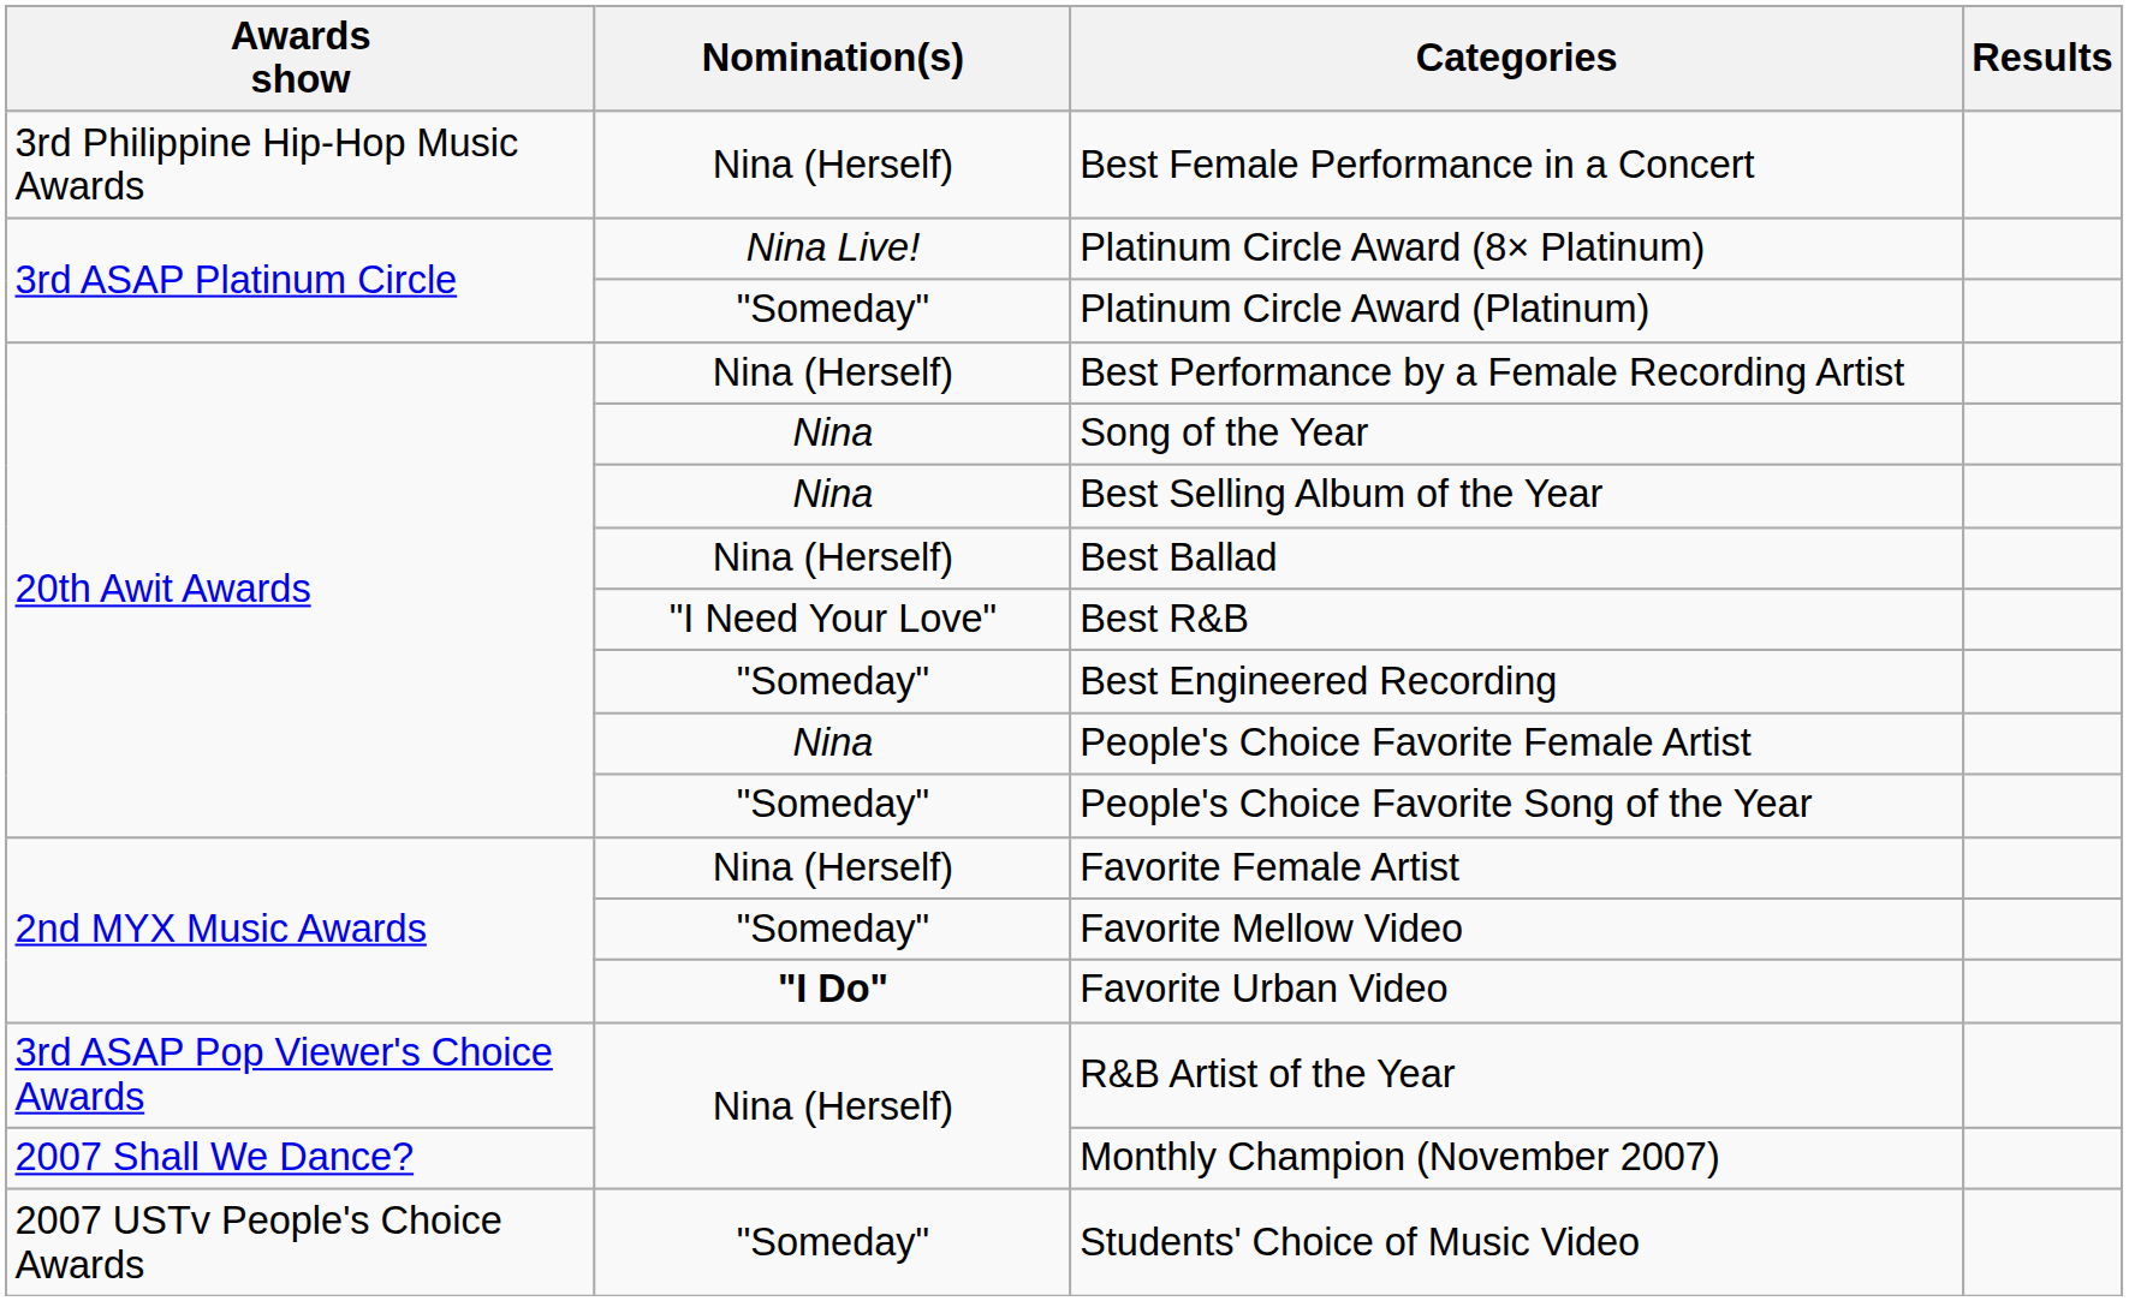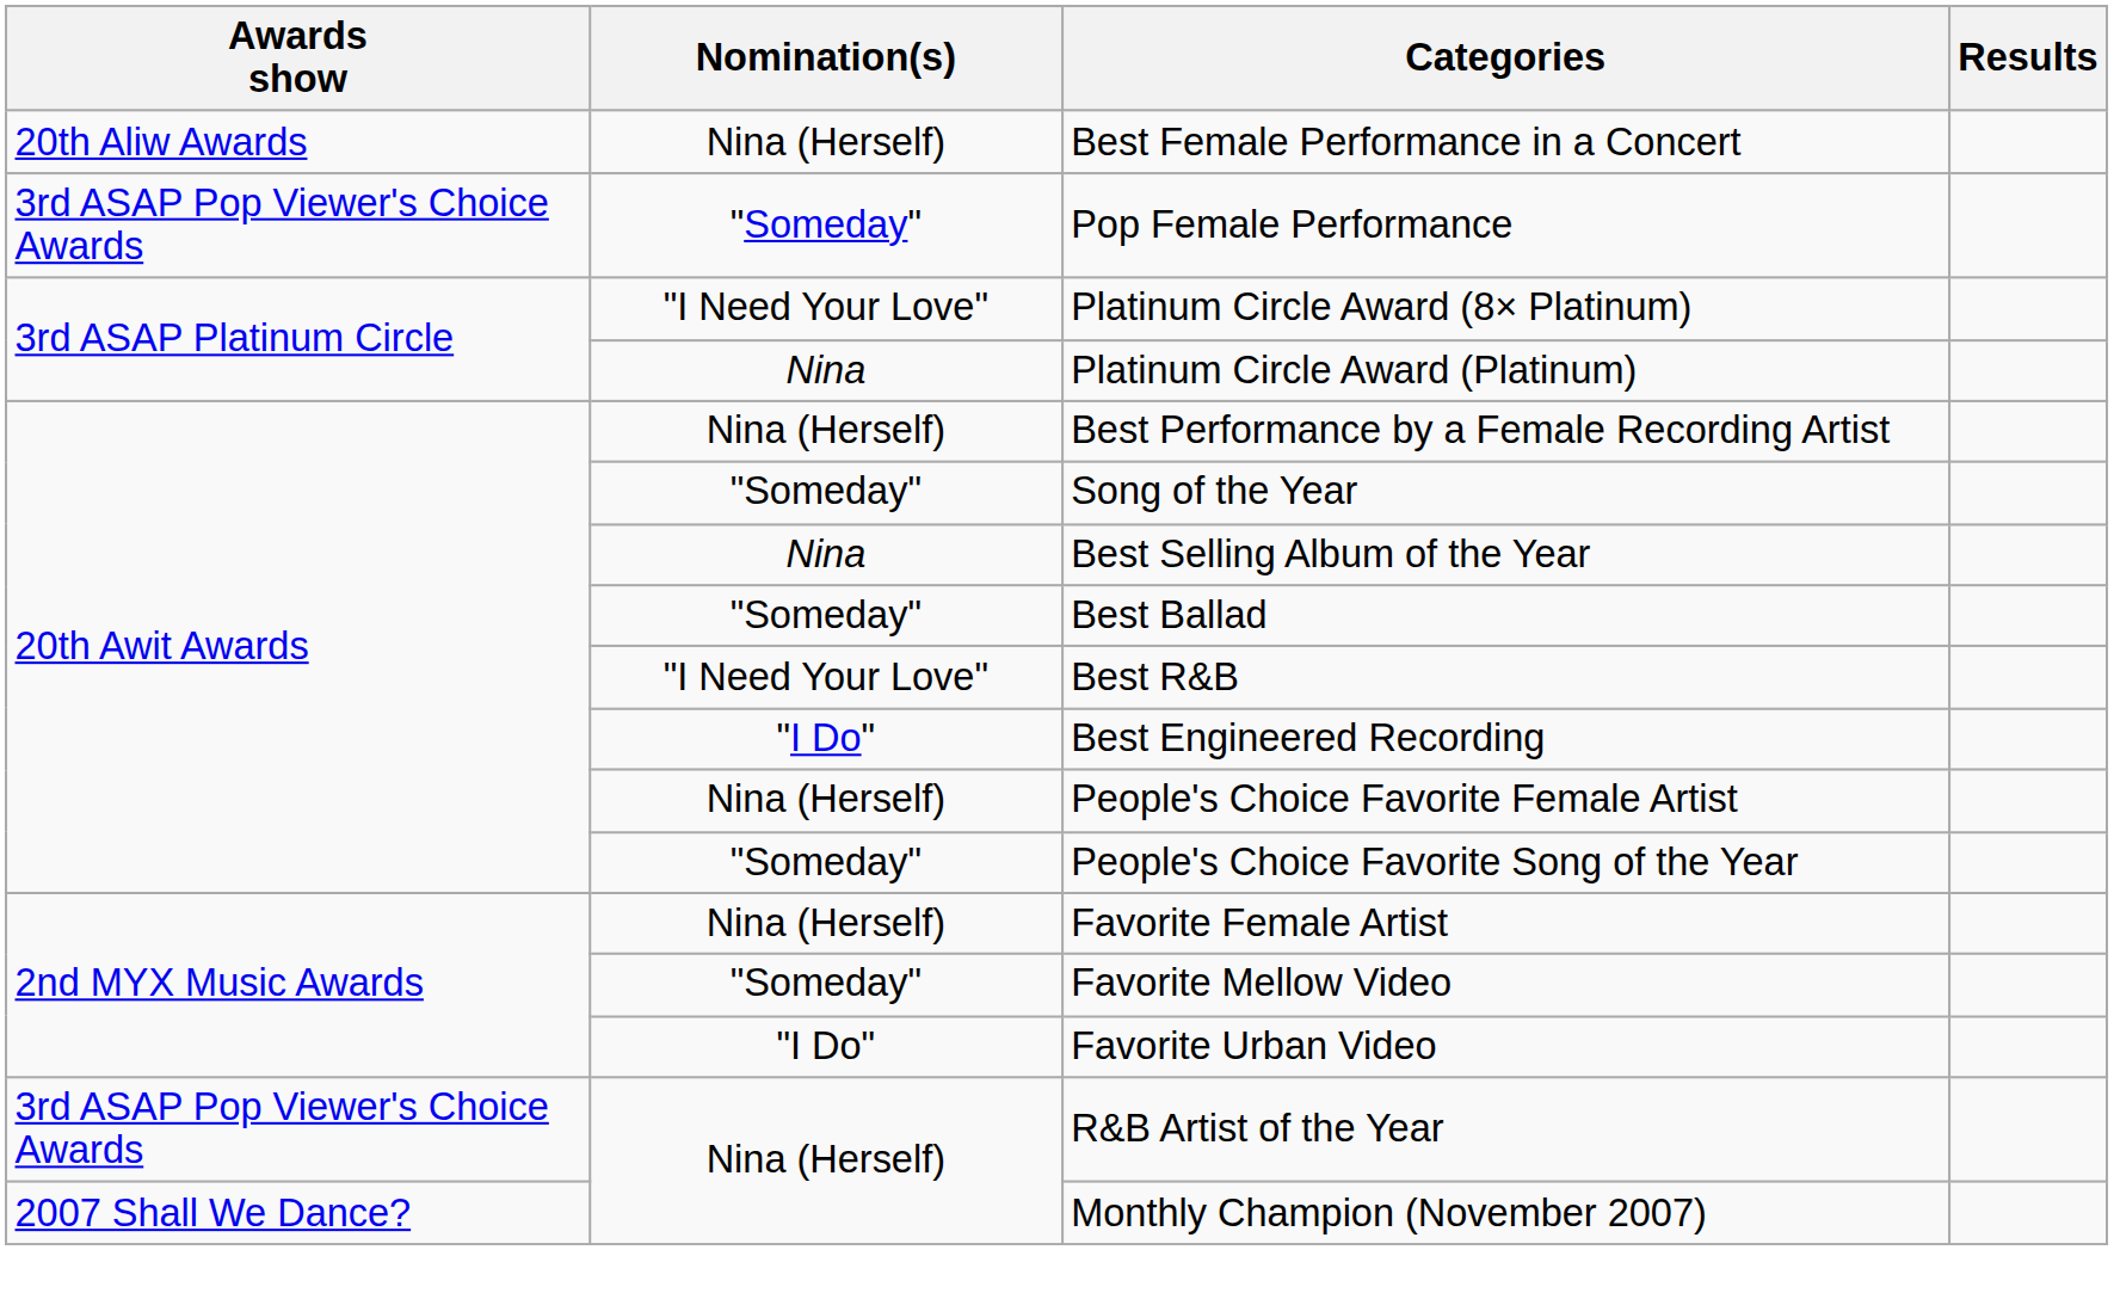Best Female Performance in a Concert | Awards show: 3rd Philippine Hip-Hop Music Awards -> 20th Aliw Awards
+ row: 3rd ASAP Pop Viewer's Choice Awards | "Someday" | Pop Female Performance
Platinum Circle Award (8× Platinum) | Nomination(s): Nina Live! -> "I Need Your Love"
Platinum Circle Award (Platinum) | Nomination(s): "Someday" -> Nina
Song of the Year | Nomination(s): Nina -> "Someday"
Best Ballad | Nomination(s): Nina (Herself) -> "Someday"
Best Engineered Recording | Nomination(s): "Someday" -> "I Do"
People's Choice Favorite Female Artist | Nomination(s): Nina -> Nina (Herself)
Favorite Urban Video | Nomination(s): bold -> normal
- row: 2007 USTv People's Choice Awards | "Someday" | Students' Choice of Music Video
